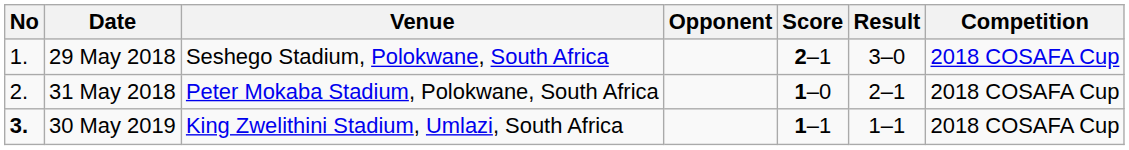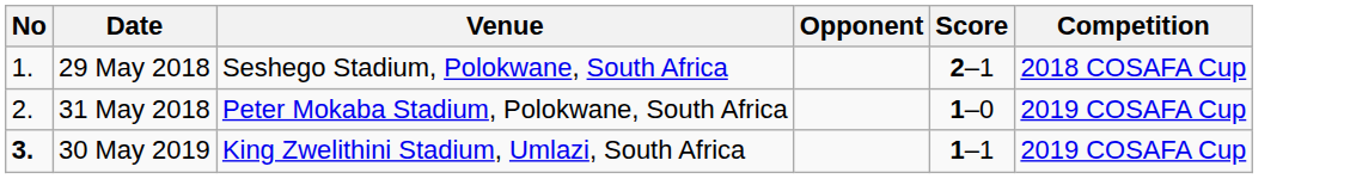- column: Result | 3–0 | 2–1 | 1–1
31 May 2018 | Competition: 2018 COSAFA Cup -> 2019 COSAFA Cup
30 May 2019 | Competition: 2018 COSAFA Cup -> 2019 COSAFA Cup
